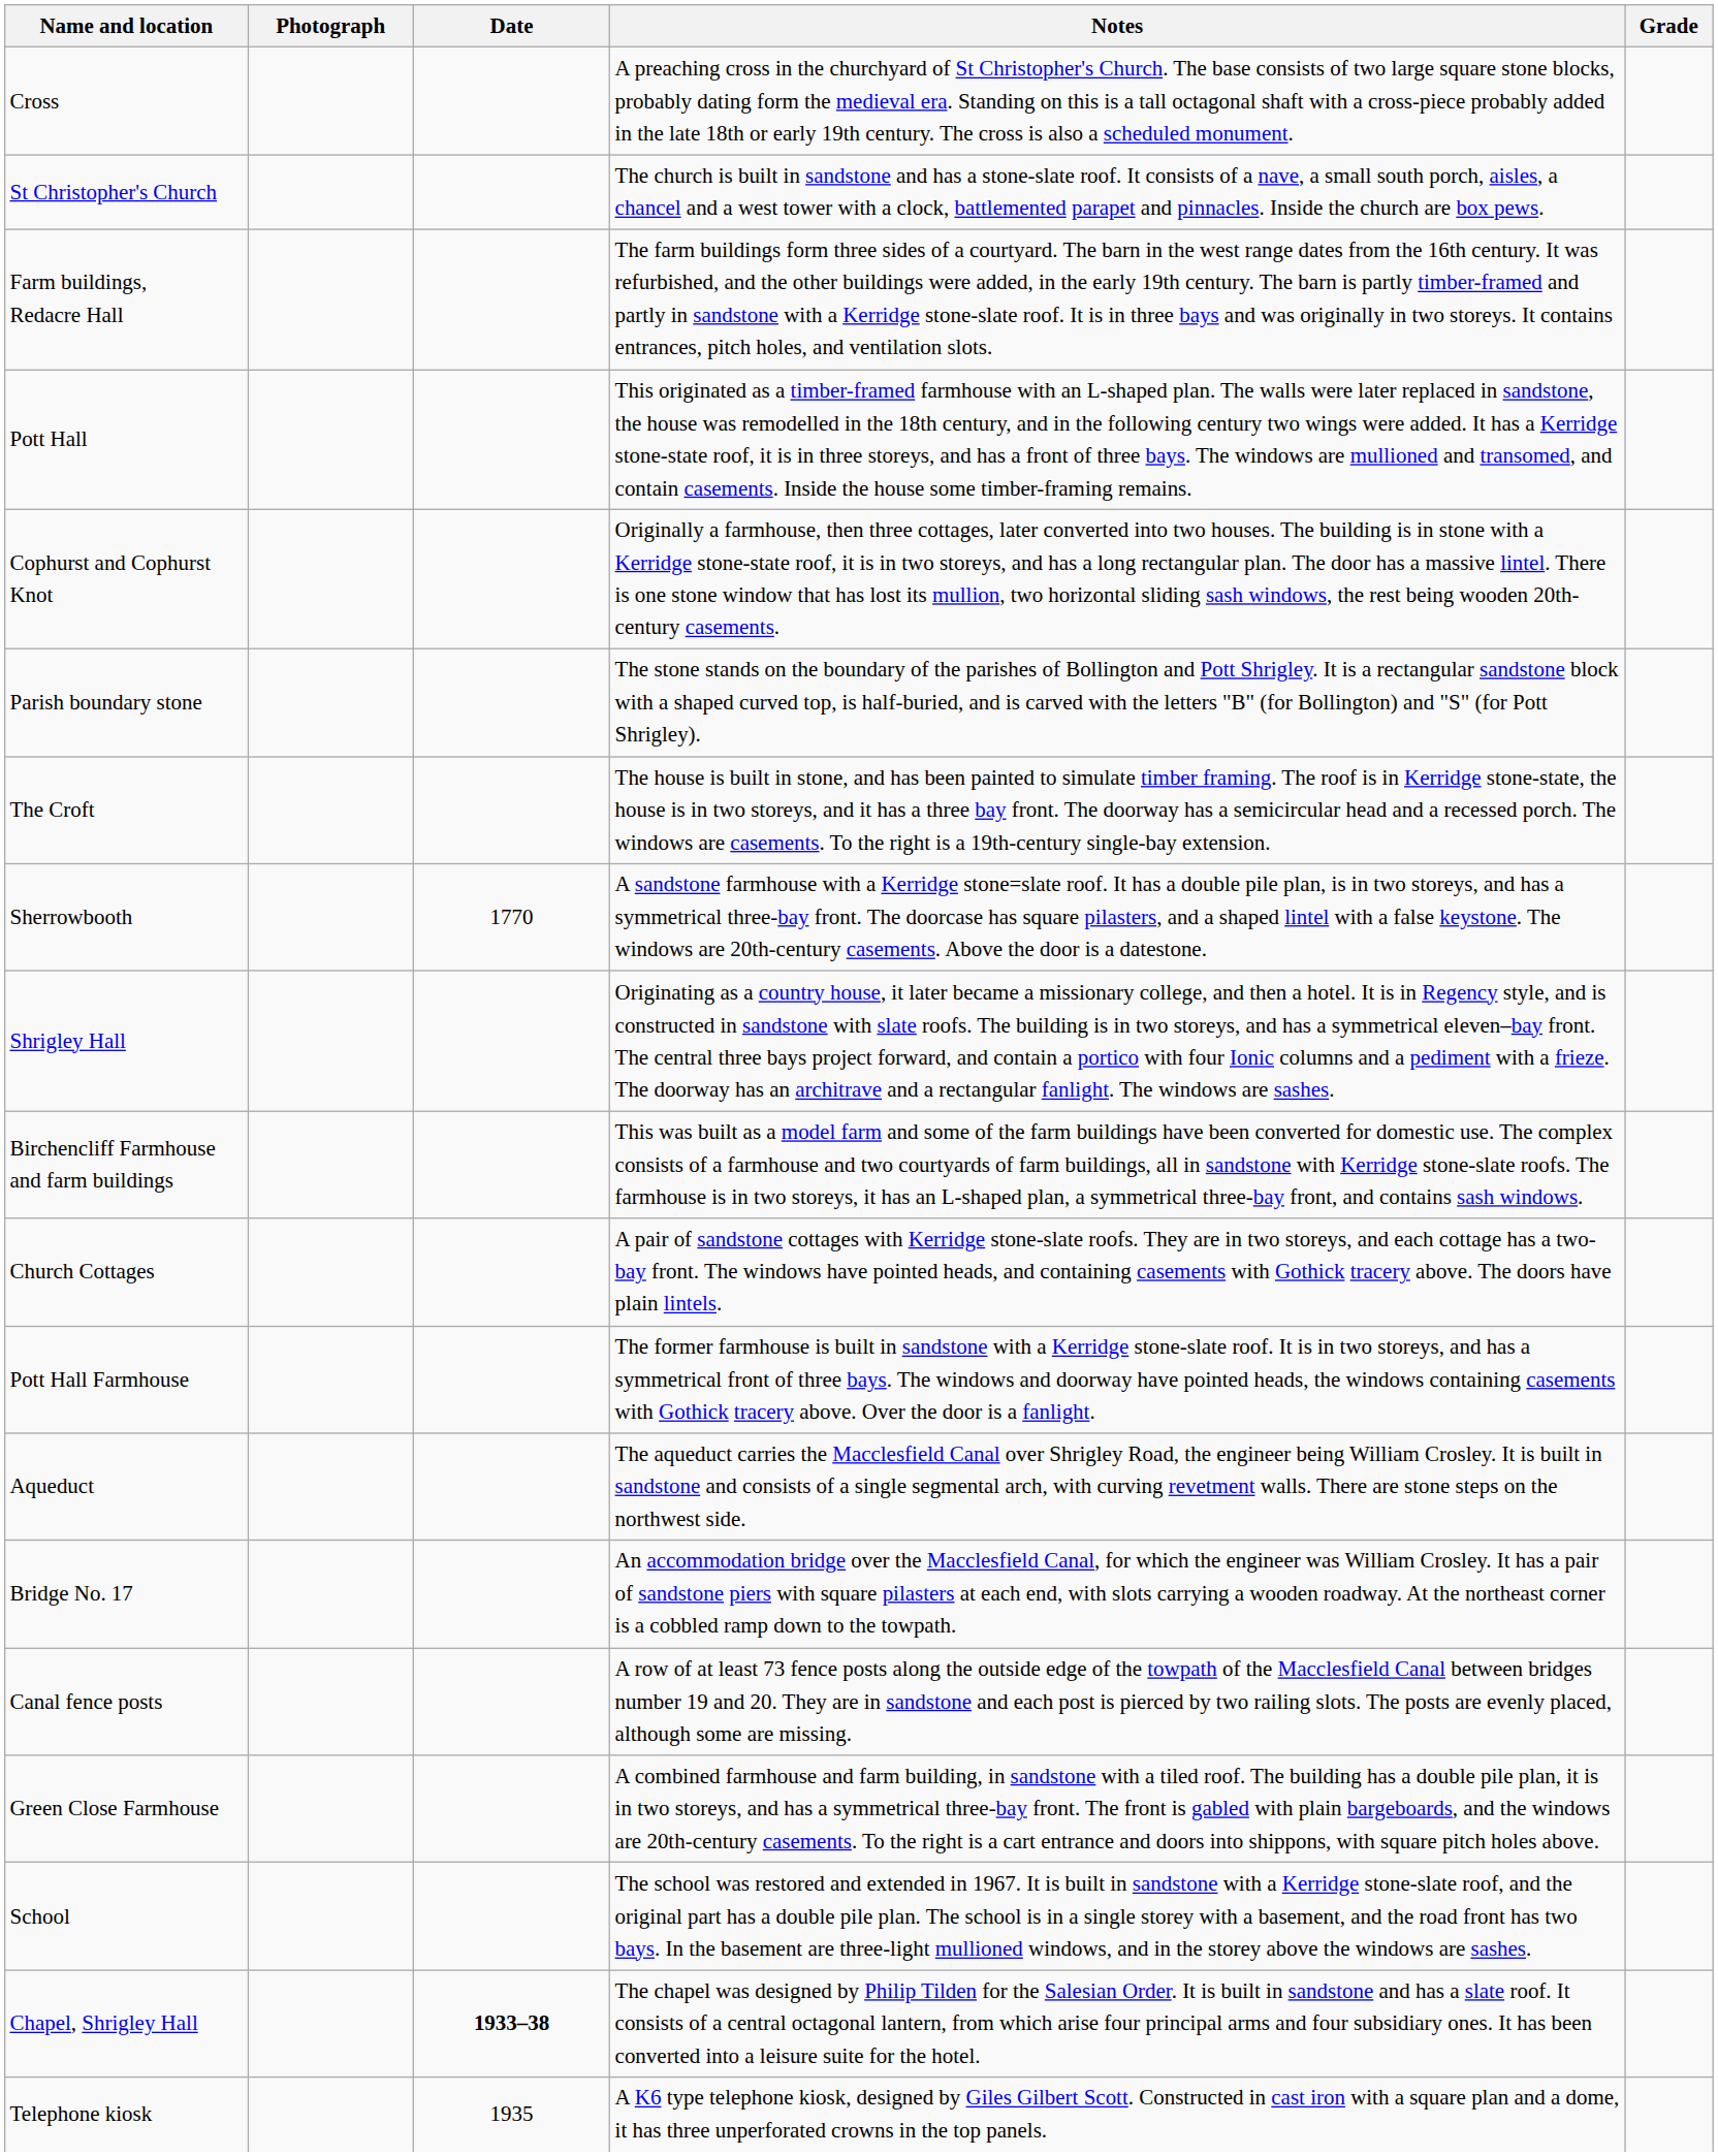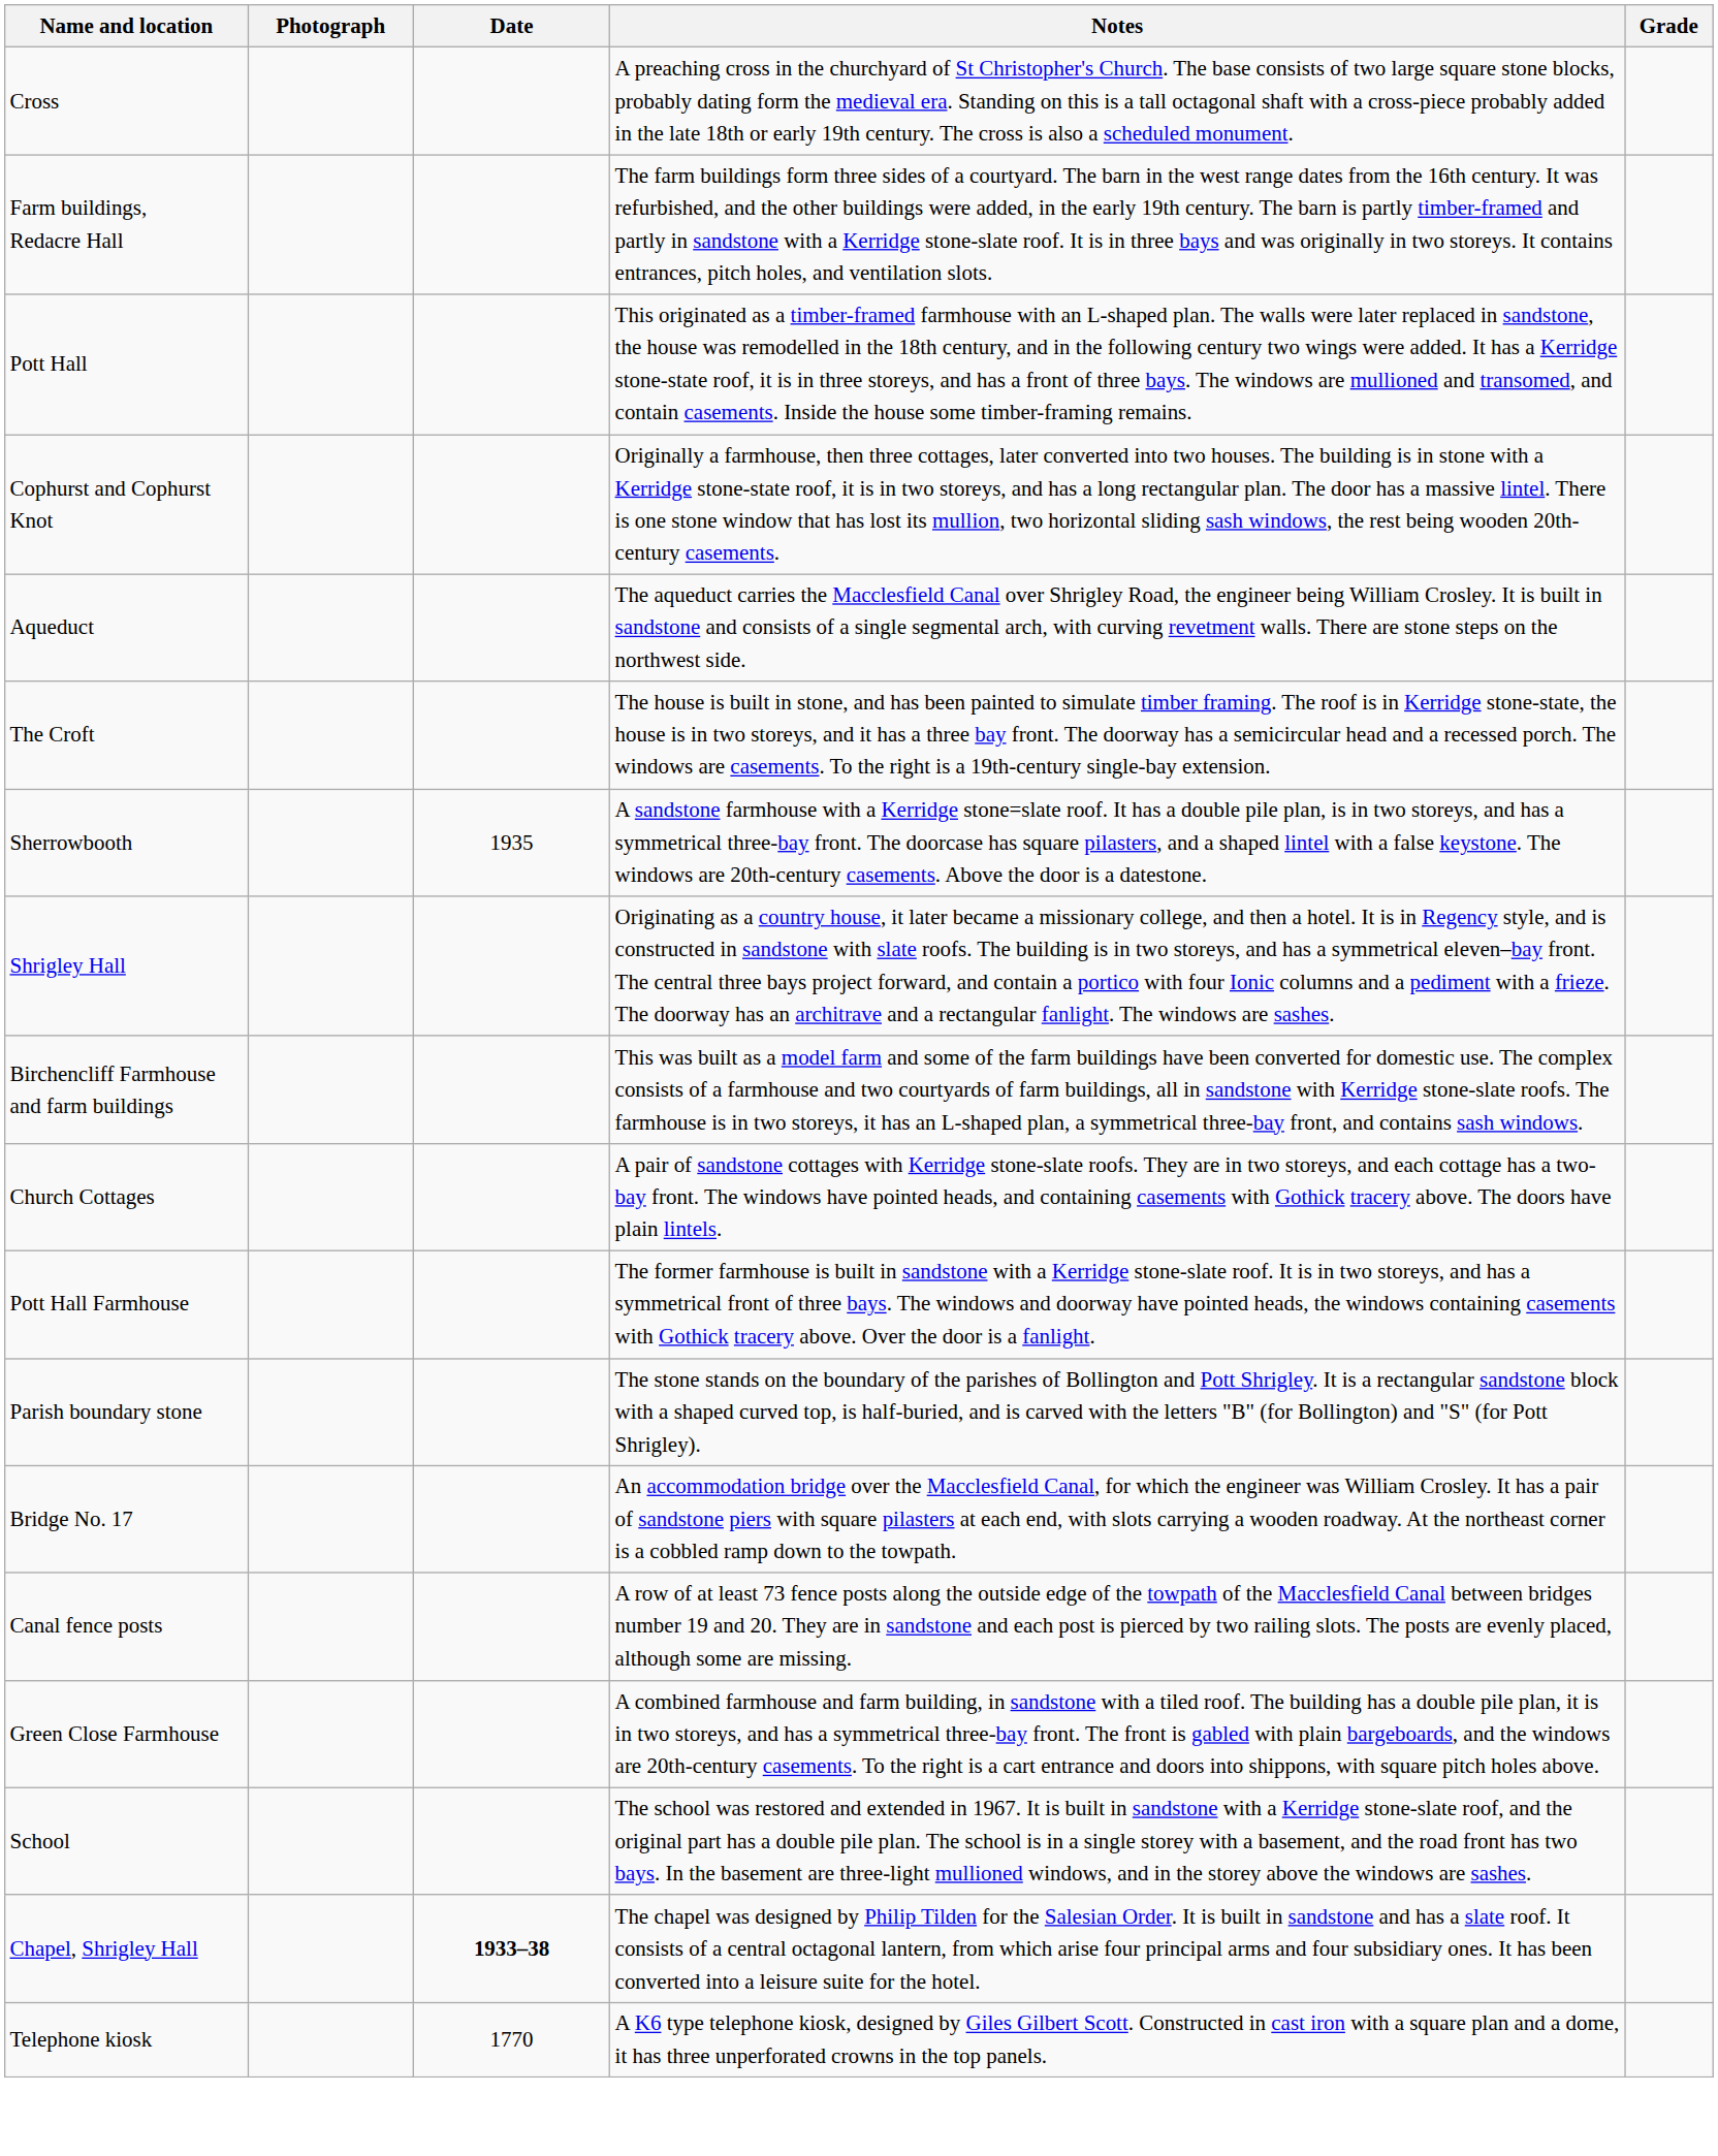- row: St Christopher's Church | The church is built in sandstone and has a stone-slate roof. It consists of a nave, a small south porch, aisles, a chancel and a west tower with a clock, battlemented parapet and pinnacles. Inside the church are box pews.
rows swapped: Parish boundary stone <-> Aqueduct
Sherrowbooth | Date: 1770 -> 1935
Telephone kiosk | Date: 1935 -> 1770
